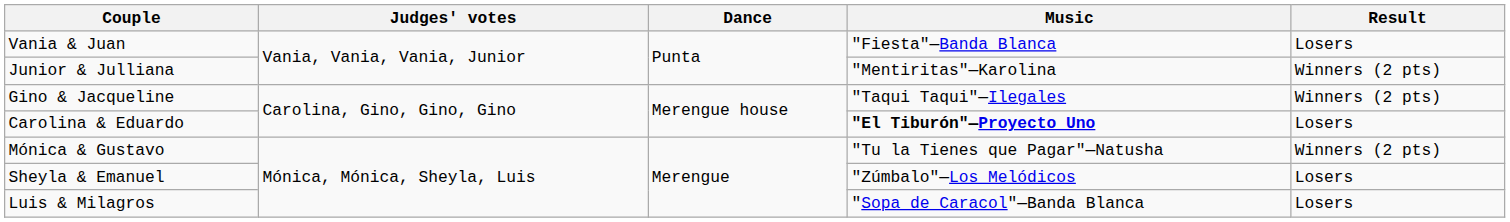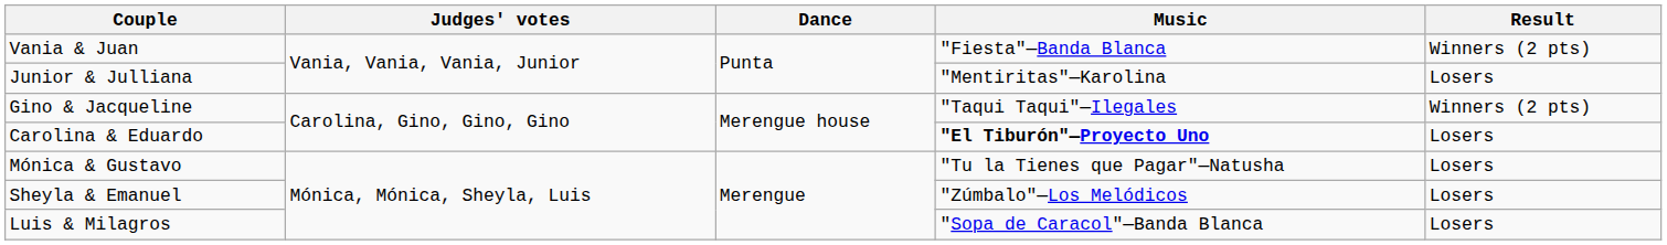Vania & Juan | Result: Losers -> Winners (2 pts)
Junior & Julliana | Result: Winners (2 pts) -> Losers
Mónica & Gustavo | Result: Winners (2 pts) -> Losers
